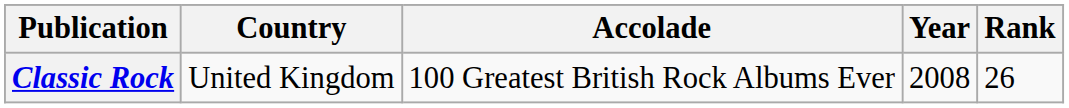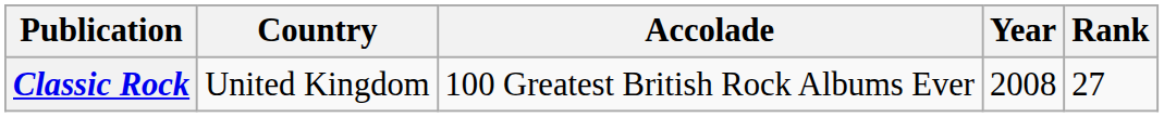Classic Rock | Rank: 26 -> 27
